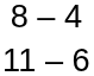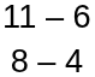rows swapped: 8 – 4 <-> 11 – 6
